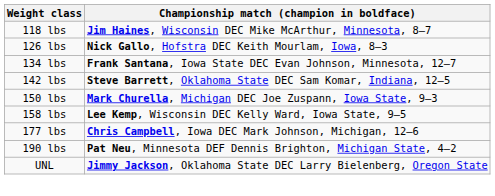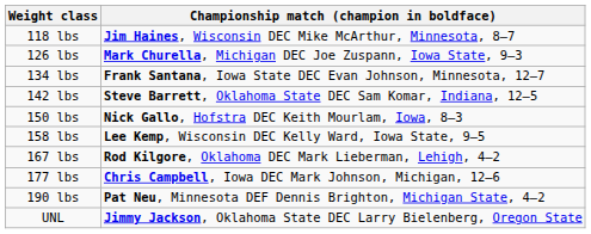126 lbs | Championship match (champion in boldface): Nick Gallo, Hofstra DEC Keith Mourlam, Iowa, 8–3 -> Mark Churella, Michigan DEC Joe Zuspann, Iowa State, 9–3
150 lbs | Championship match (champion in boldface): Mark Churella, Michigan DEC Joe Zuspann, Iowa State, 9–3 -> Nick Gallo, Hofstra DEC Keith Mourlam, Iowa, 8–3
+ row: 167 lbs | Rod Kilgore, Oklahoma DEC Mark Lieberman, Lehigh, 4–2
